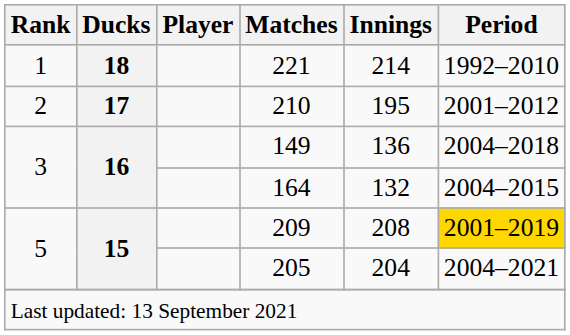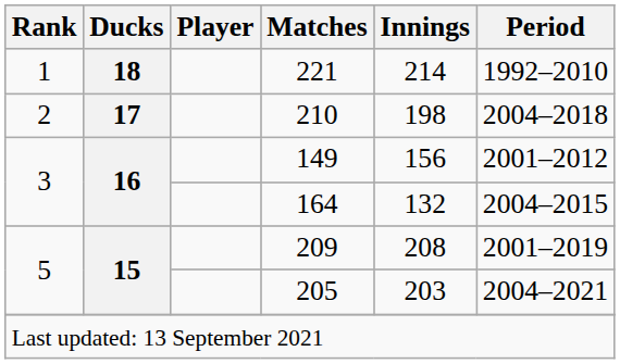210 | Innings: 195 -> 198
210 | Period: 2001–2012 -> 2004–2018
149 | Innings: 136 -> 156
149 | Period: 2004–2018 -> 2001–2012
209 | Period: gold background -> no background
205 | Innings: 204 -> 203
